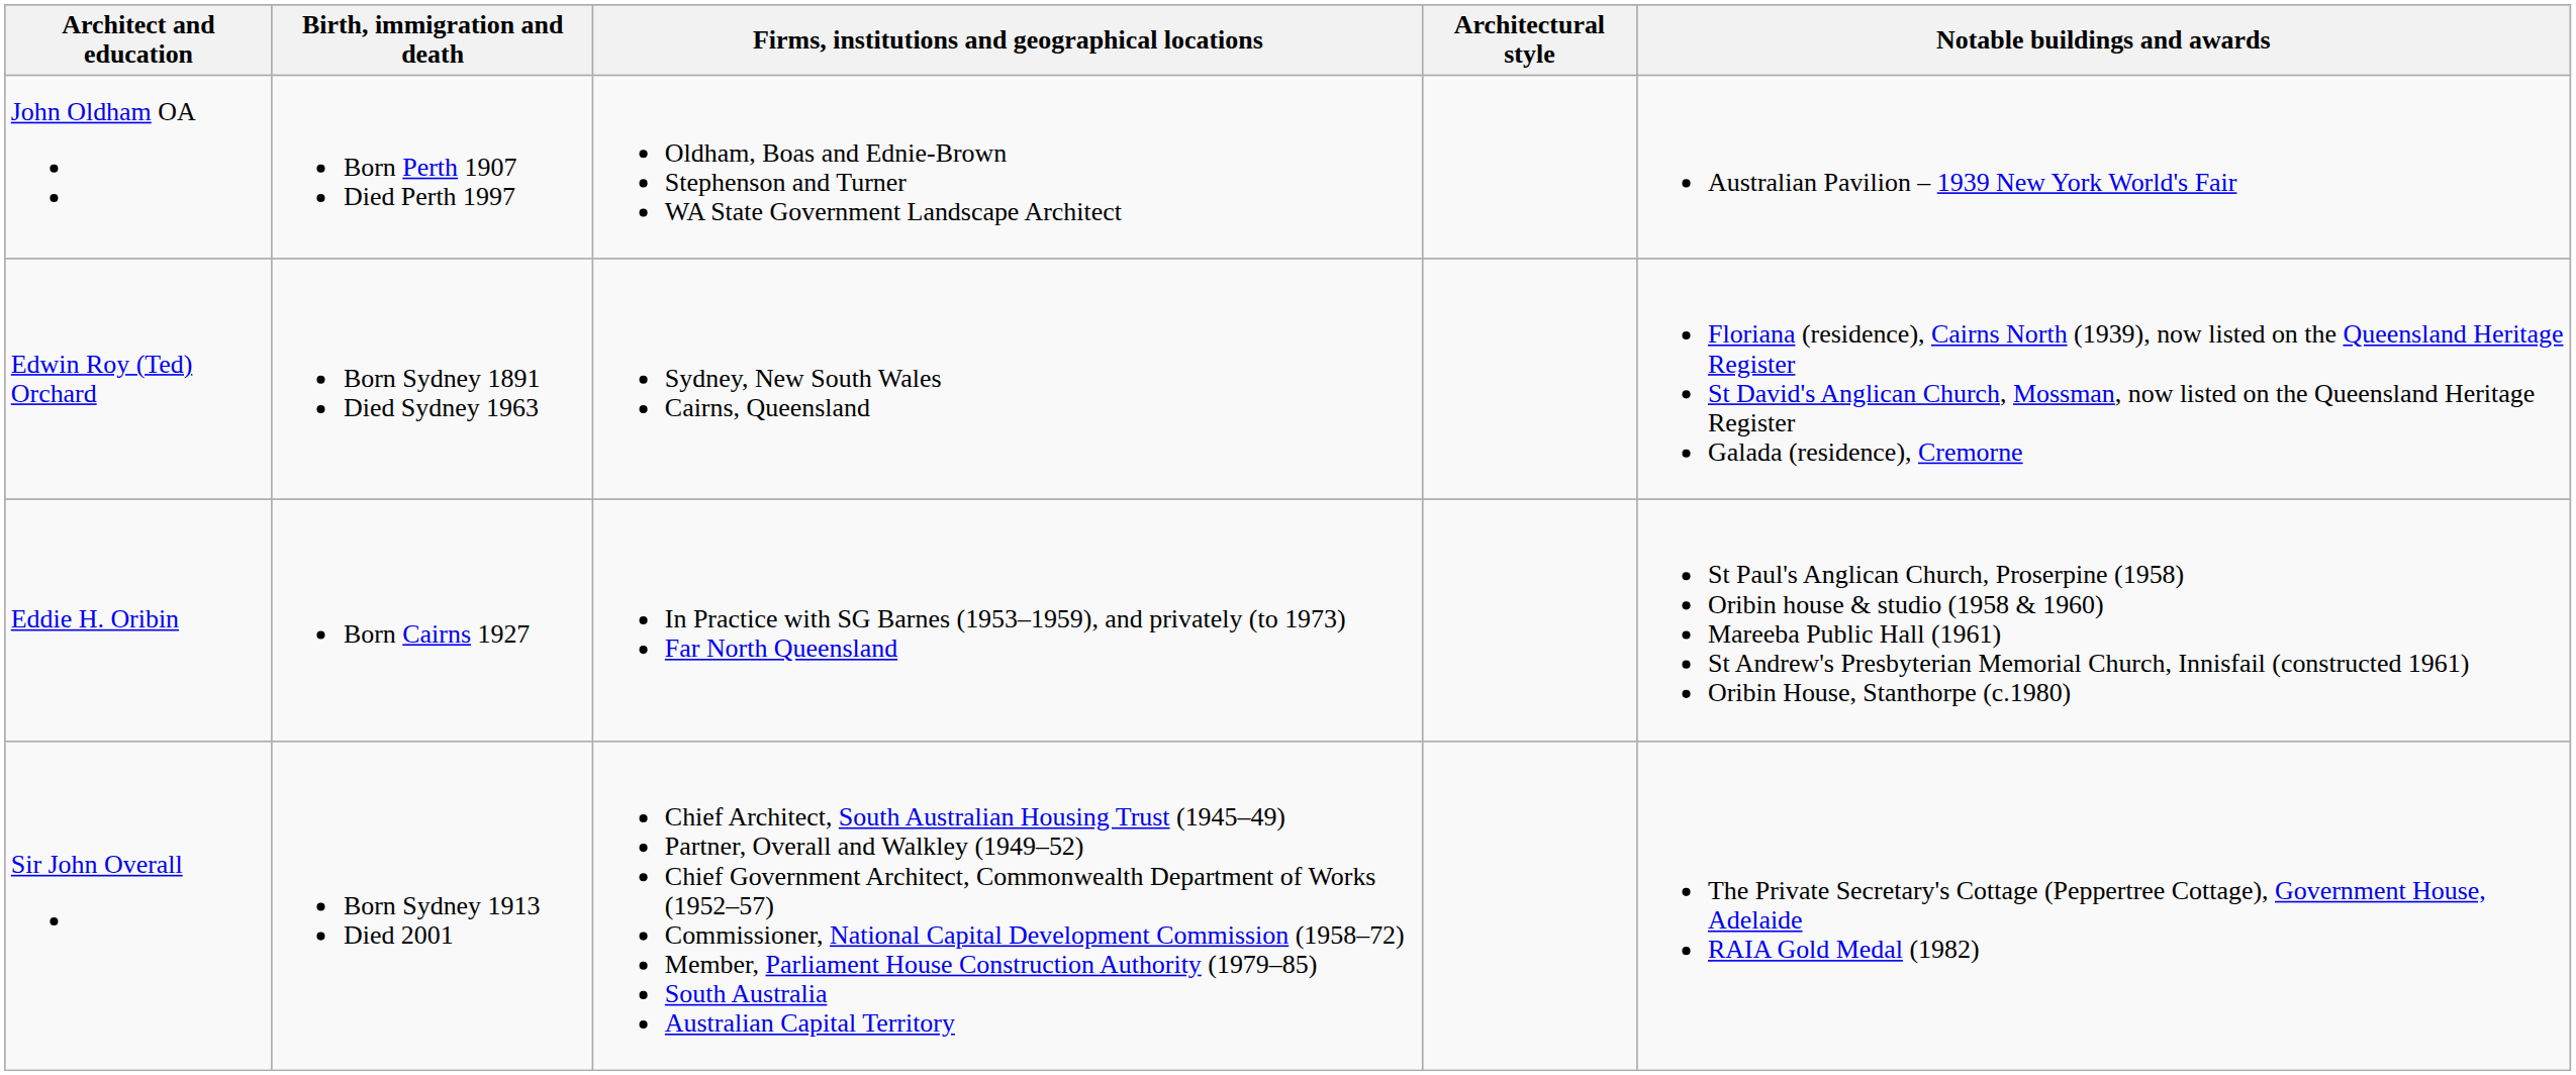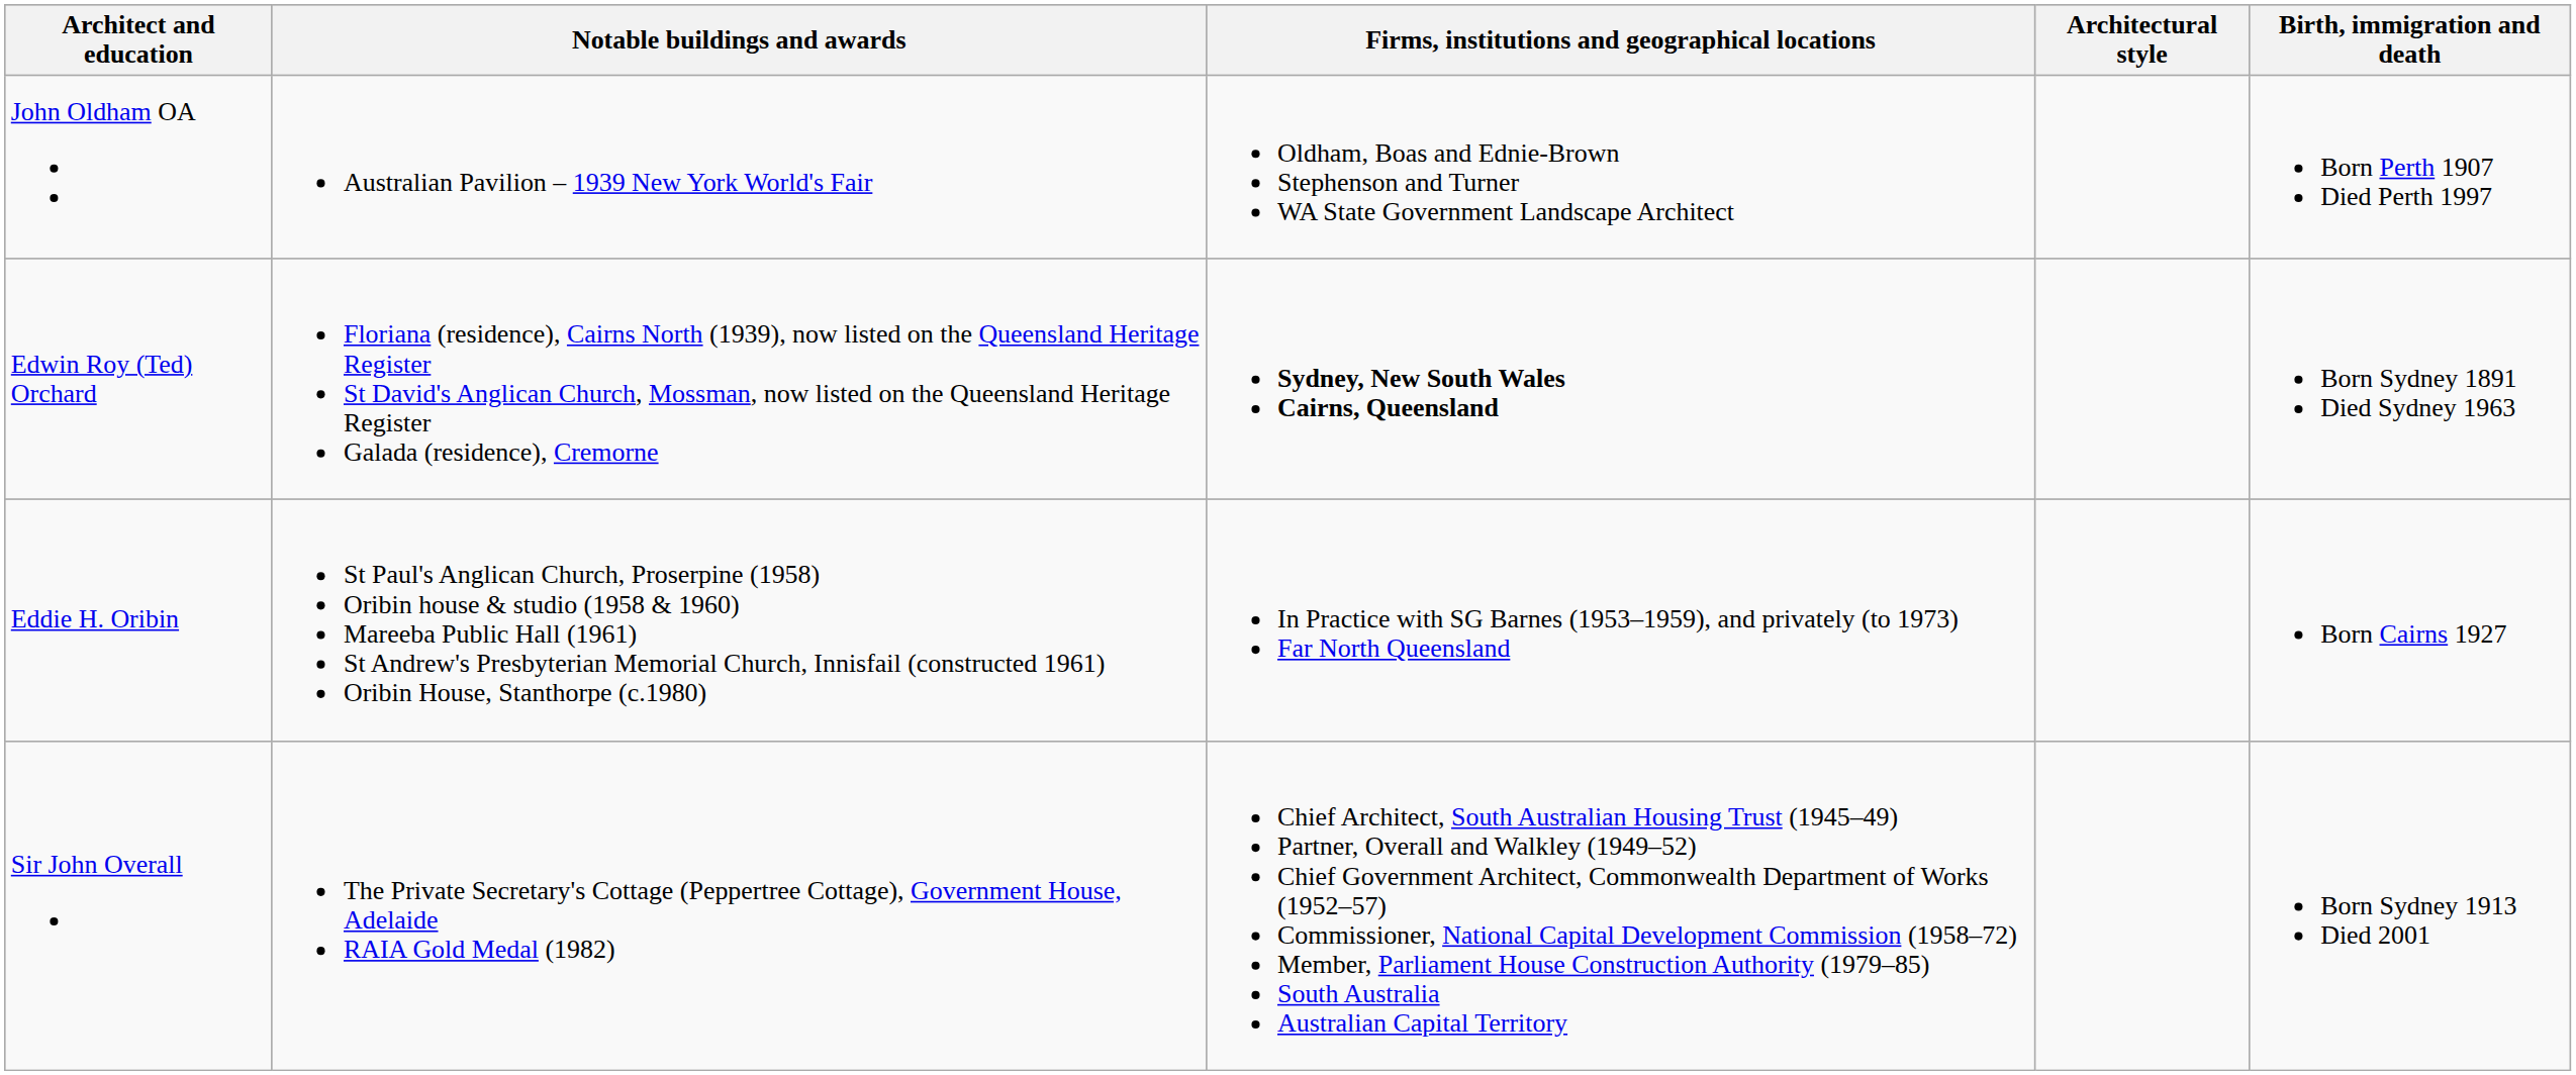columns swapped: Birth, immigration and death <-> Notable buildings and awards
Edwin Roy (Ted) Orchard | Firms, institutions and geographical locations: normal -> bold
